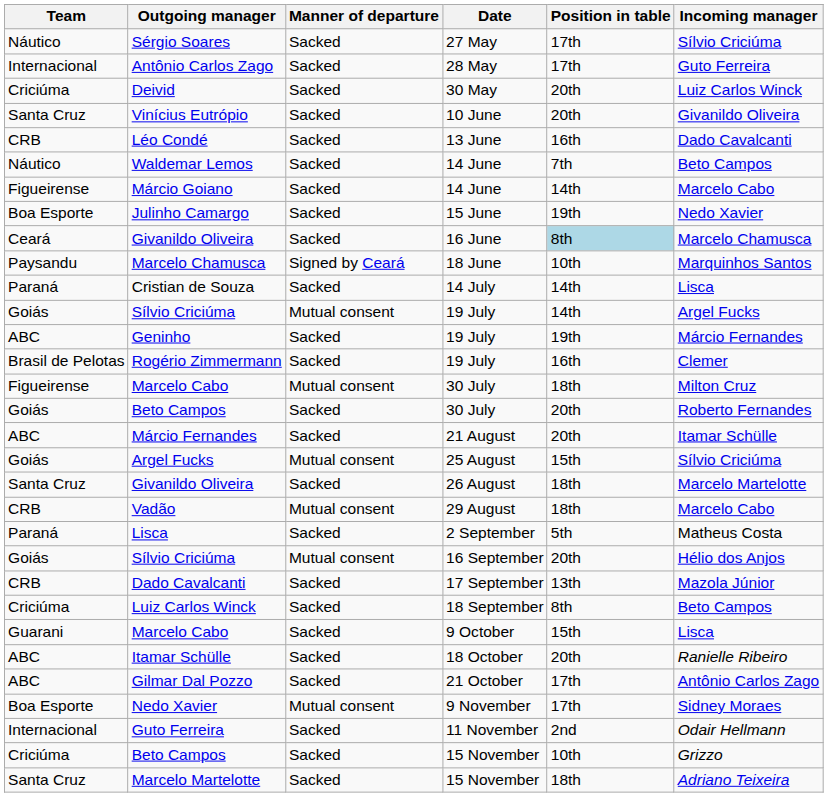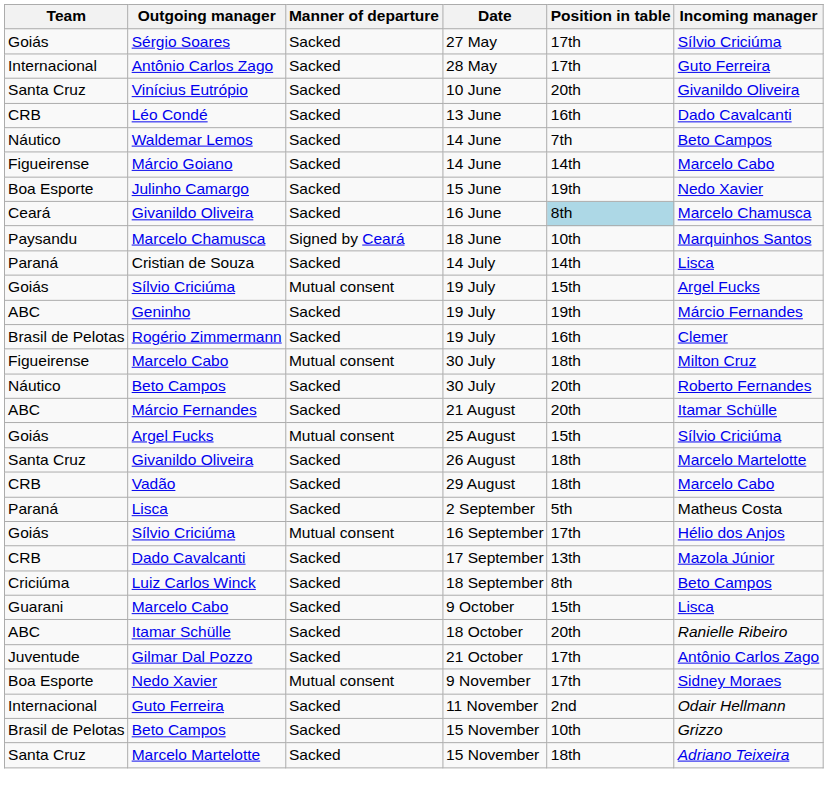Sérgio Soares | Team: Náutico -> Goiás
- row: Criciúma | Deivid | Sacked | 30 May | 20th | Luiz Carlos Winck
Sílvio Criciúma / 19 July | Position in table: 14th -> 15th
Beto Campos / 30 July | Team: Goiás -> Náutico
Vadão | Manner of departure: Mutual consent -> Sacked
Sílvio Criciúma / 16 September | Position in table: 20th -> 17th
Gilmar Dal Pozzo | Team: ABC -> Juventude
Beto Campos / 15 November | Team: Criciúma -> Brasil de Pelotas
